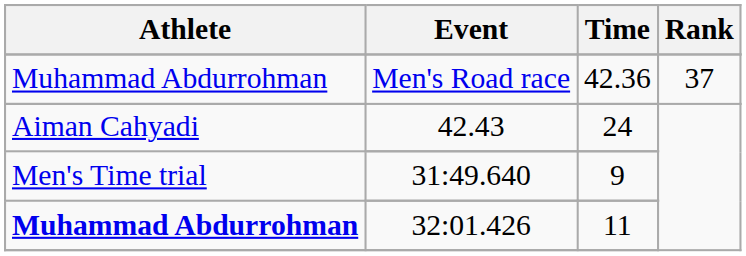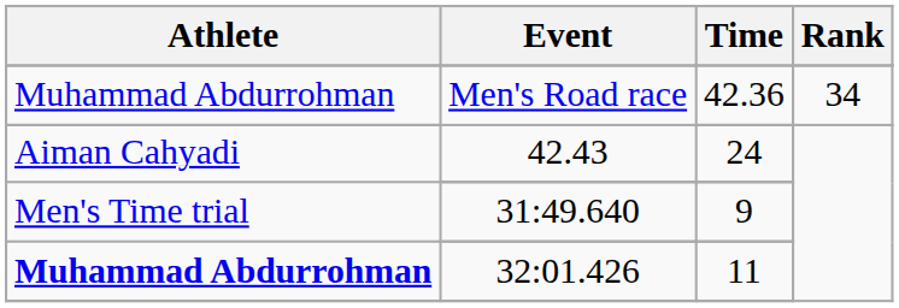Men's Road race / 42.36 | Rank: 37 -> 34
